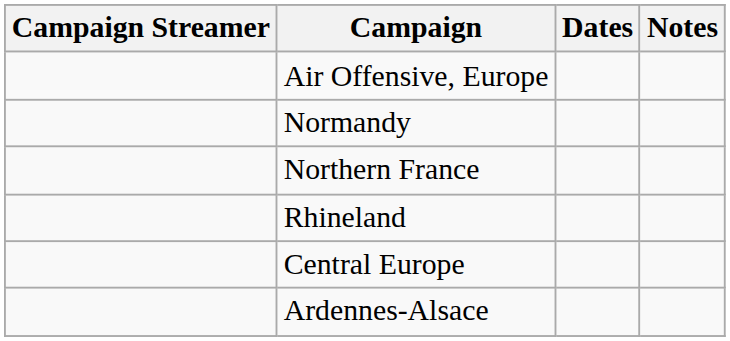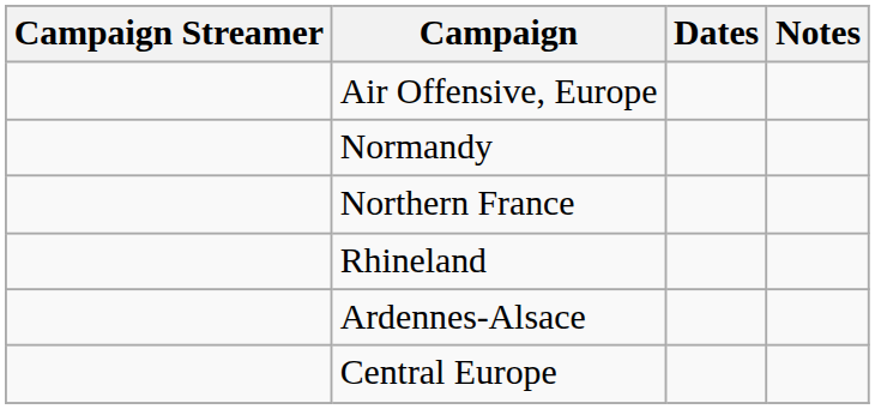rows swapped: Central Europe <-> Ardennes-Alsace
